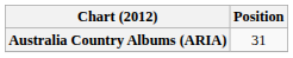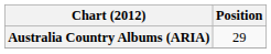Australia Country Albums (ARIA) | Position: 31 -> 29
